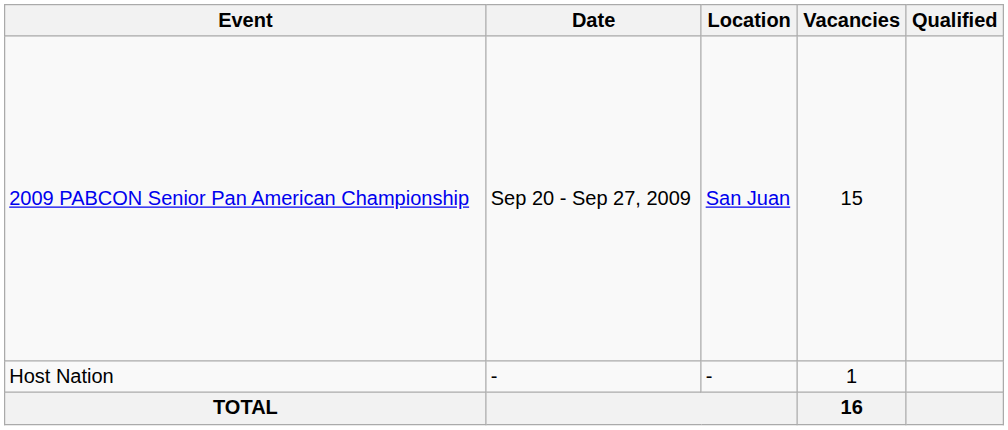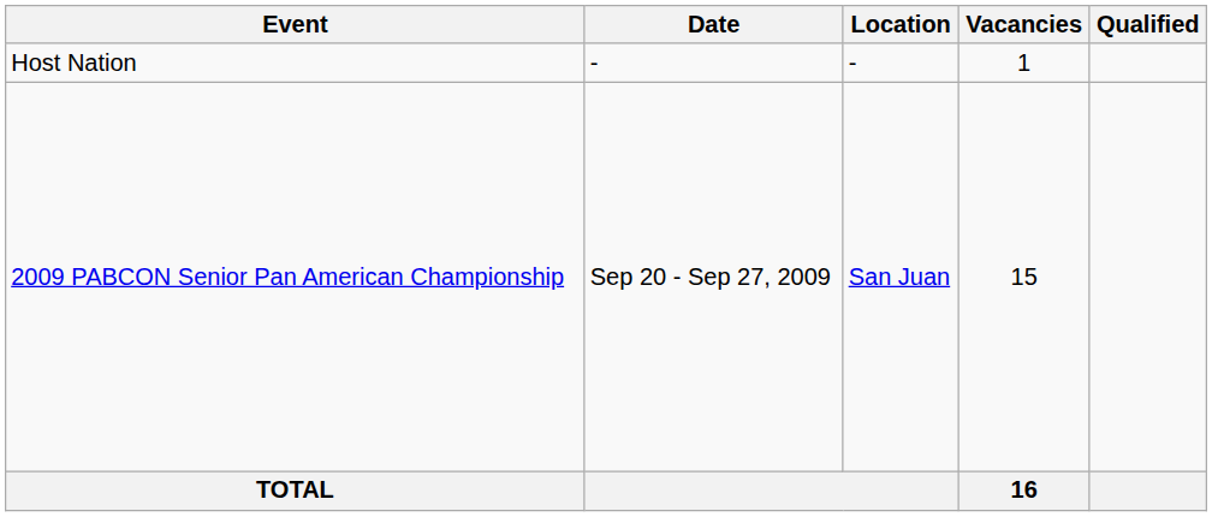rows swapped: Host Nation <-> 2009 PABCON Senior Pan American Championship
